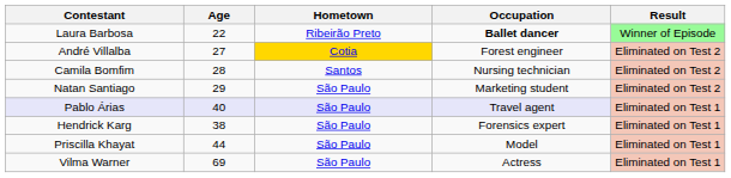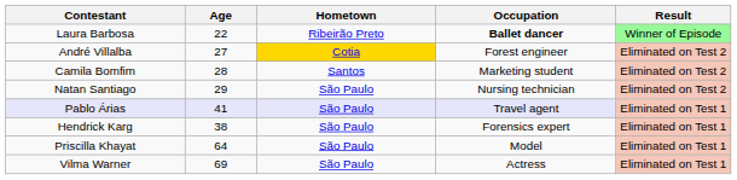Camila Bomfim | Occupation: Nursing technician -> Marketing student
Natan Santiago | Occupation: Marketing student -> Nursing technician
Pablo Árias | Age: 40 -> 41
Priscilla Khayat | Age: 44 -> 64
